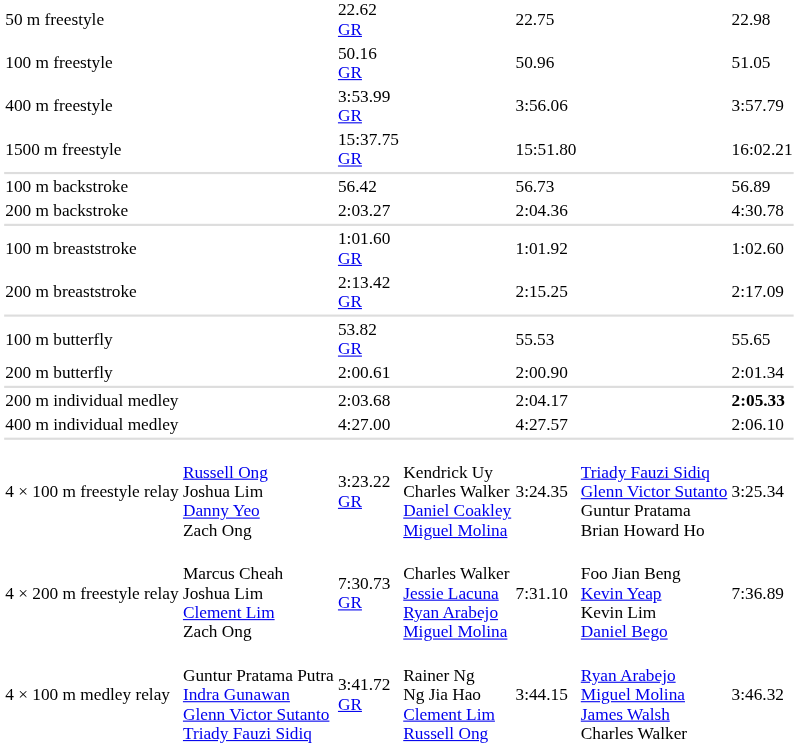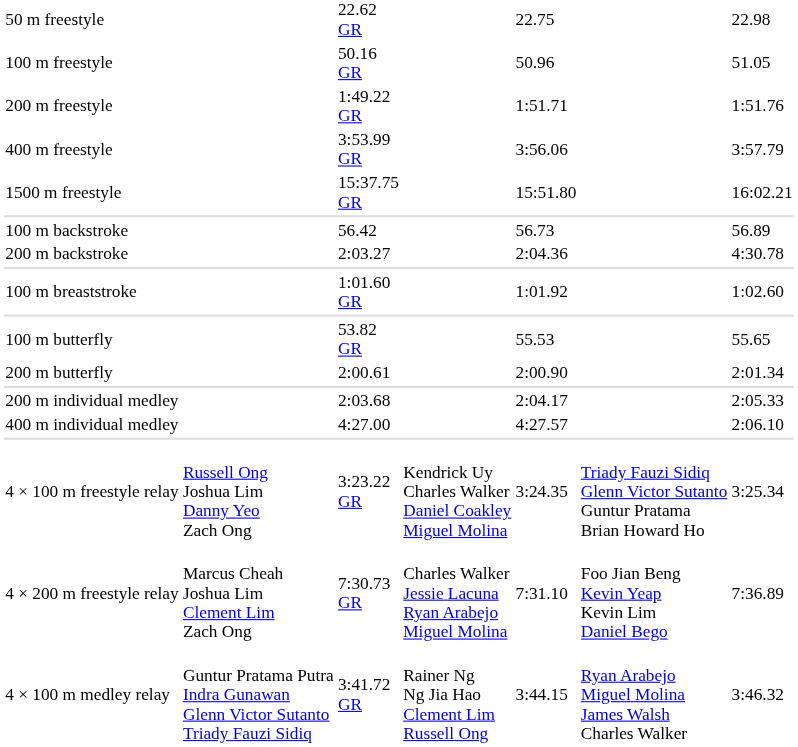+ row: 200 m freestyle | 1:49.22 GR | 1:51.71 | 1:51.76
- row: 200 m breaststroke | 2:13.42 GR | 2:15.25 | 2:17.09
200 m individual medley | column 7: bold -> normal
